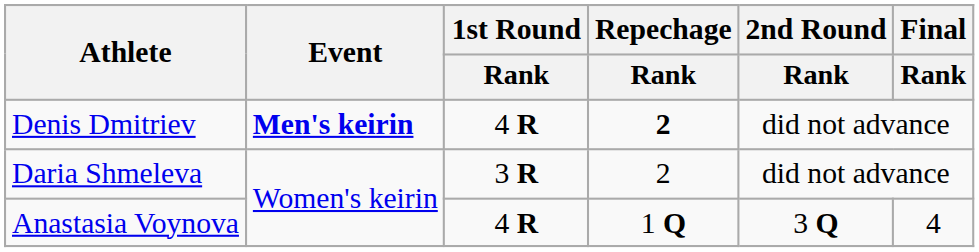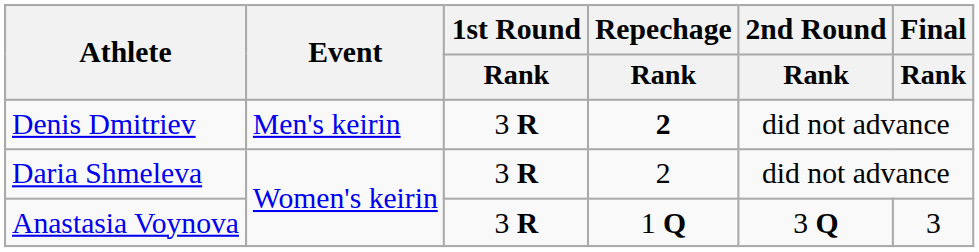Denis Dmitriev | Event: bold -> normal
Denis Dmitriev | 1st Round / Rank: 4 R -> 3 R
Anastasia Voynova | 1st Round / Rank: 4 R -> 3 R
Anastasia Voynova | Final / Rank: 4 -> 3
